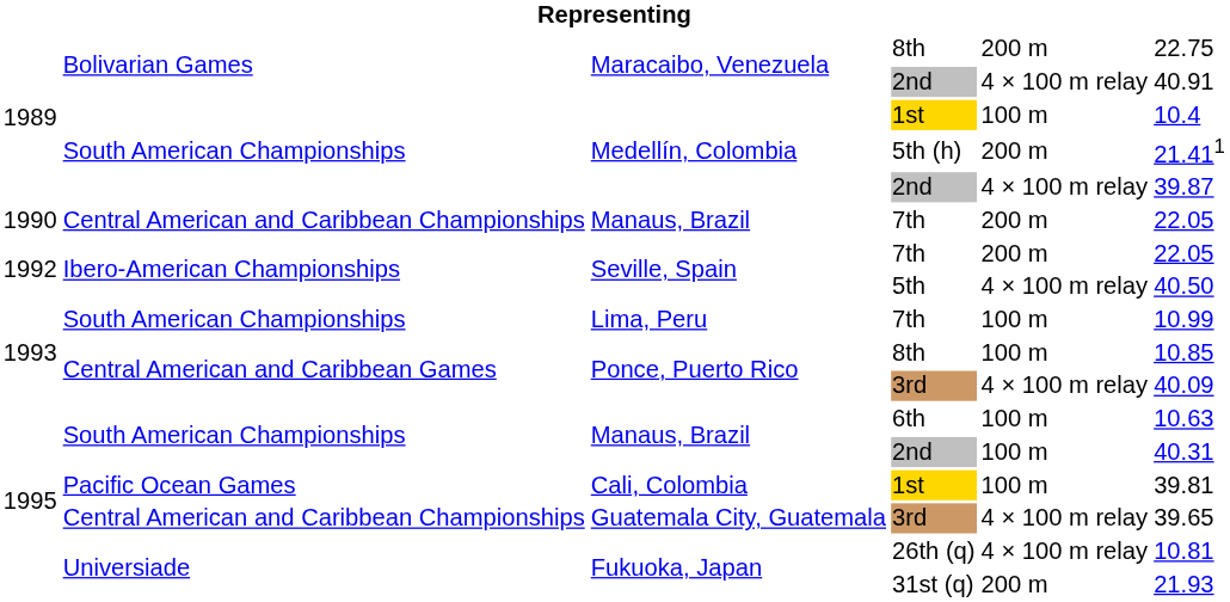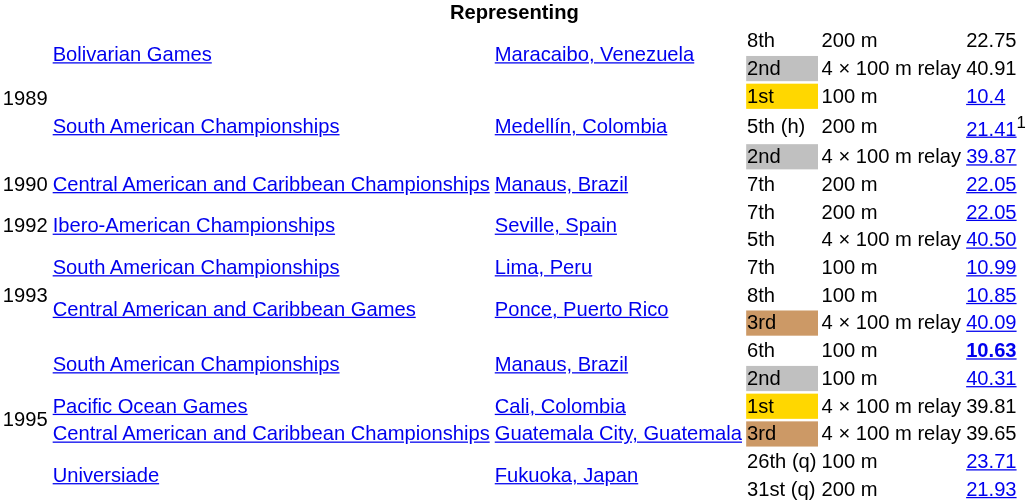6th | column 6: normal -> bold
Cali, Colombia / 1st | column 5: 100 m -> 4 × 100 m relay
26th (q) | column 5: 4 × 100 m relay -> 100 m
26th (q) | column 6: 10.81 -> 23.71
